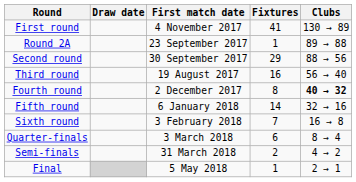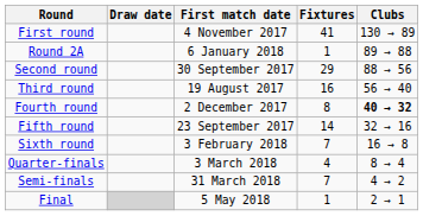Round 2A | First match date: 23 September 2017 -> 6 January 2018
Fifth round | First match date: 6 January 2018 -> 23 September 2017
Quarter-finals | Fixtures: 6 -> 4
Semi-finals | Fixtures: 2 -> 7
